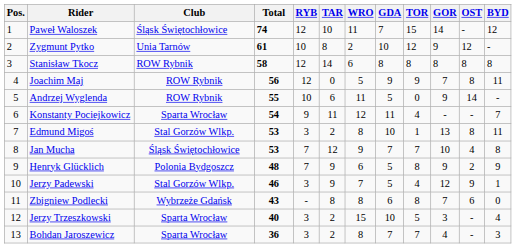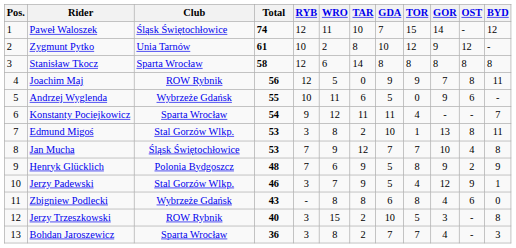columns swapped: WRO <-> TAR
Stanisław Tkocz | Club: ROW Rybnik -> Sparta Wrocław
Andrzej Wyglenda | Club: ROW Rybnik -> Wybrzeże Gdańsk
Andrzej Wyglenda | OST: 14 -> 6
Zbigniew Podlecki | GOR: 7 -> 4
Jerzy Trzeszkowski | Club: Sparta Wrocław -> ROW Rybnik
Jerzy Trzeszkowski | BYD: 4 -> 8
